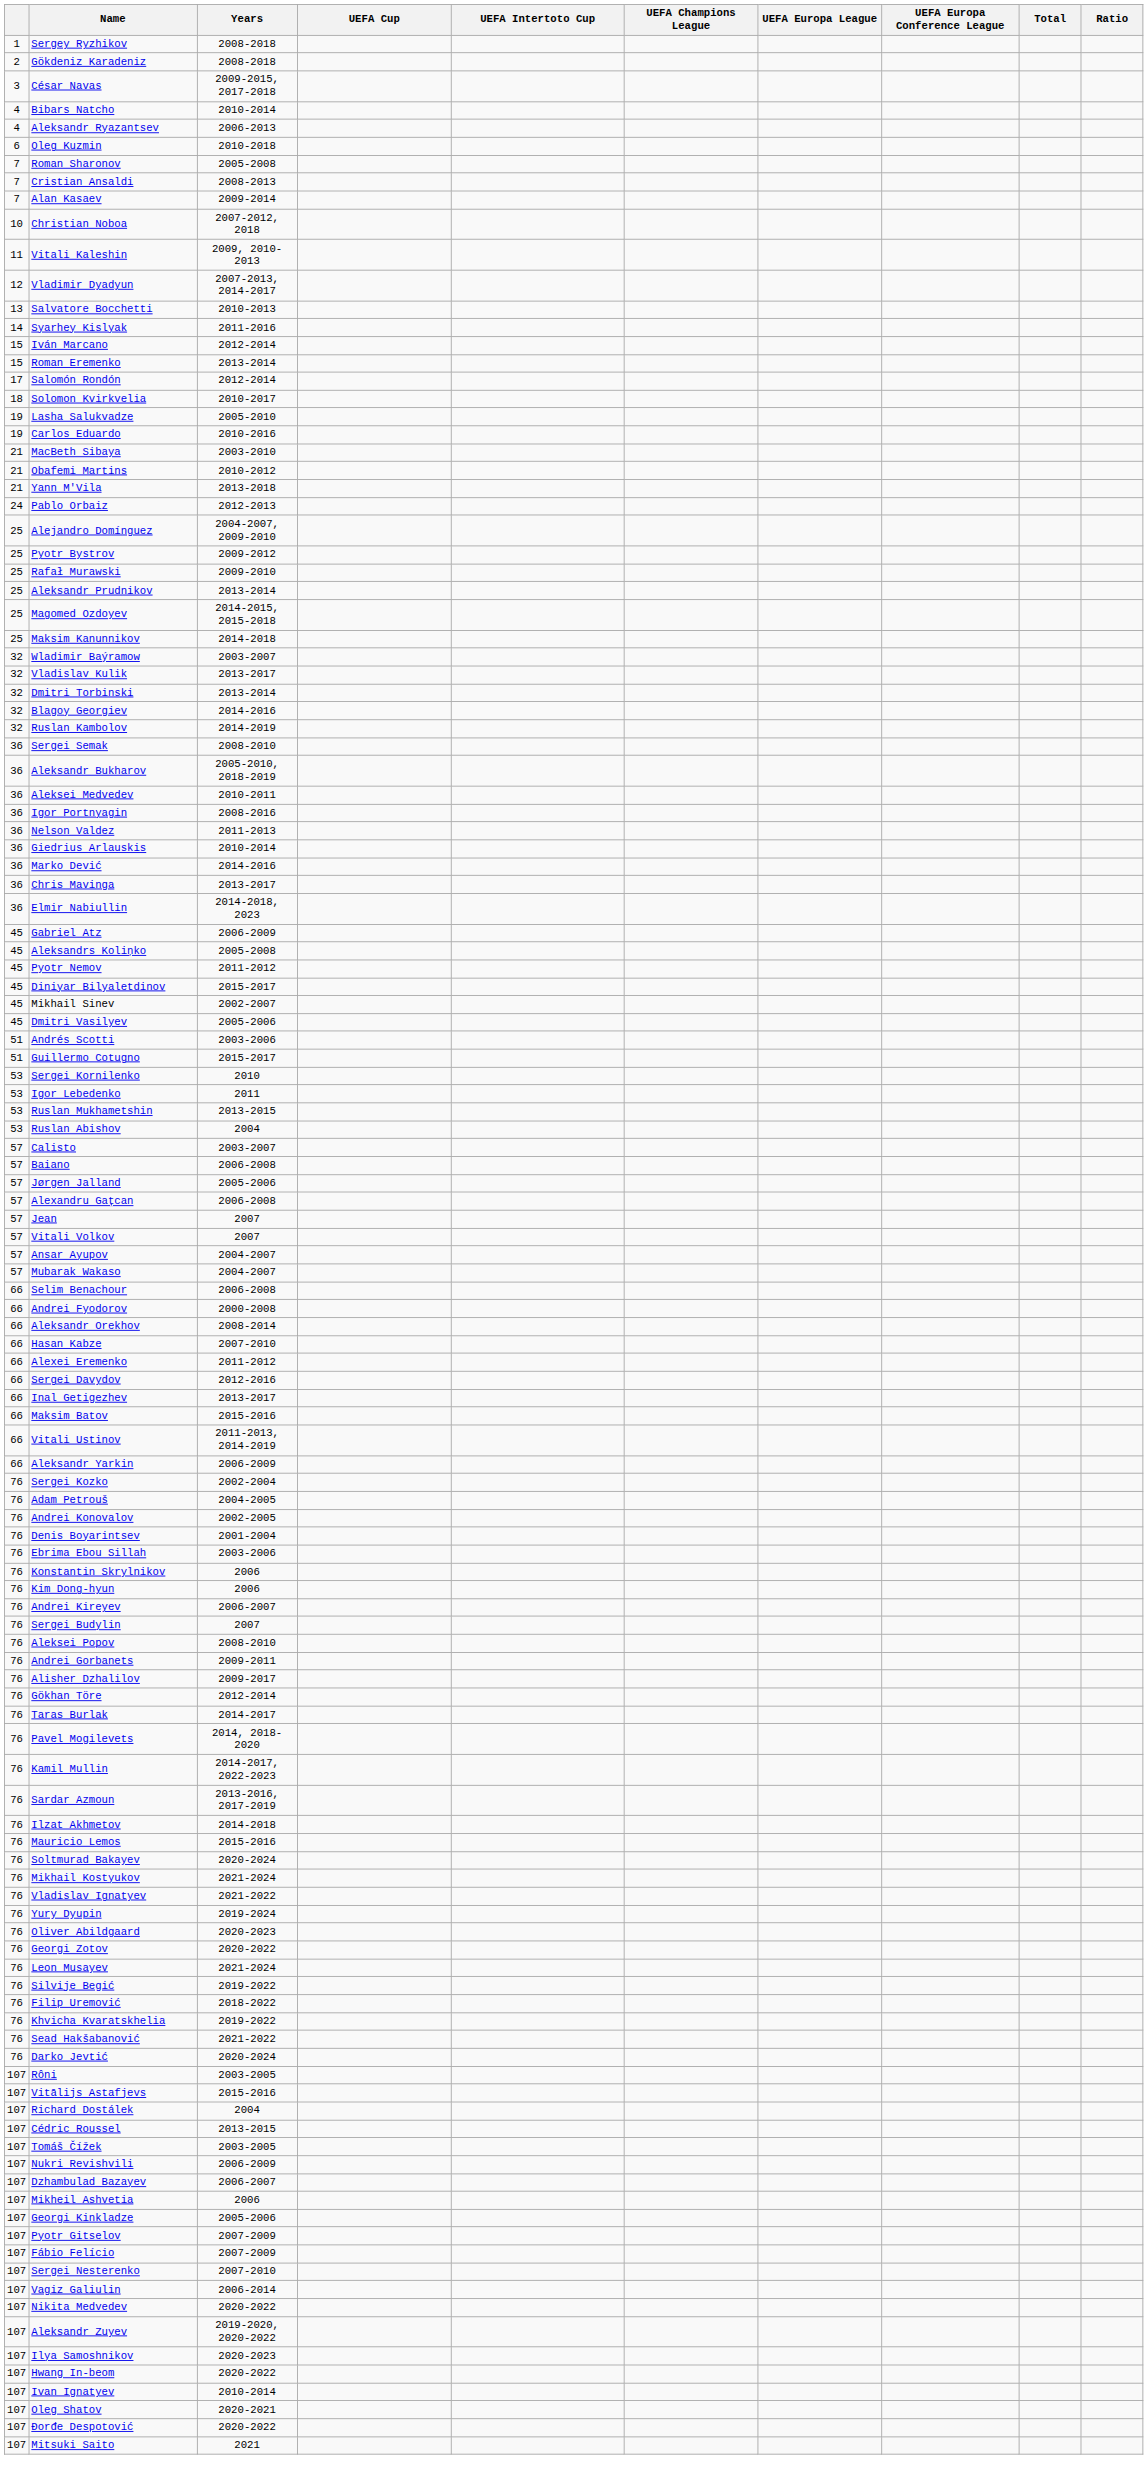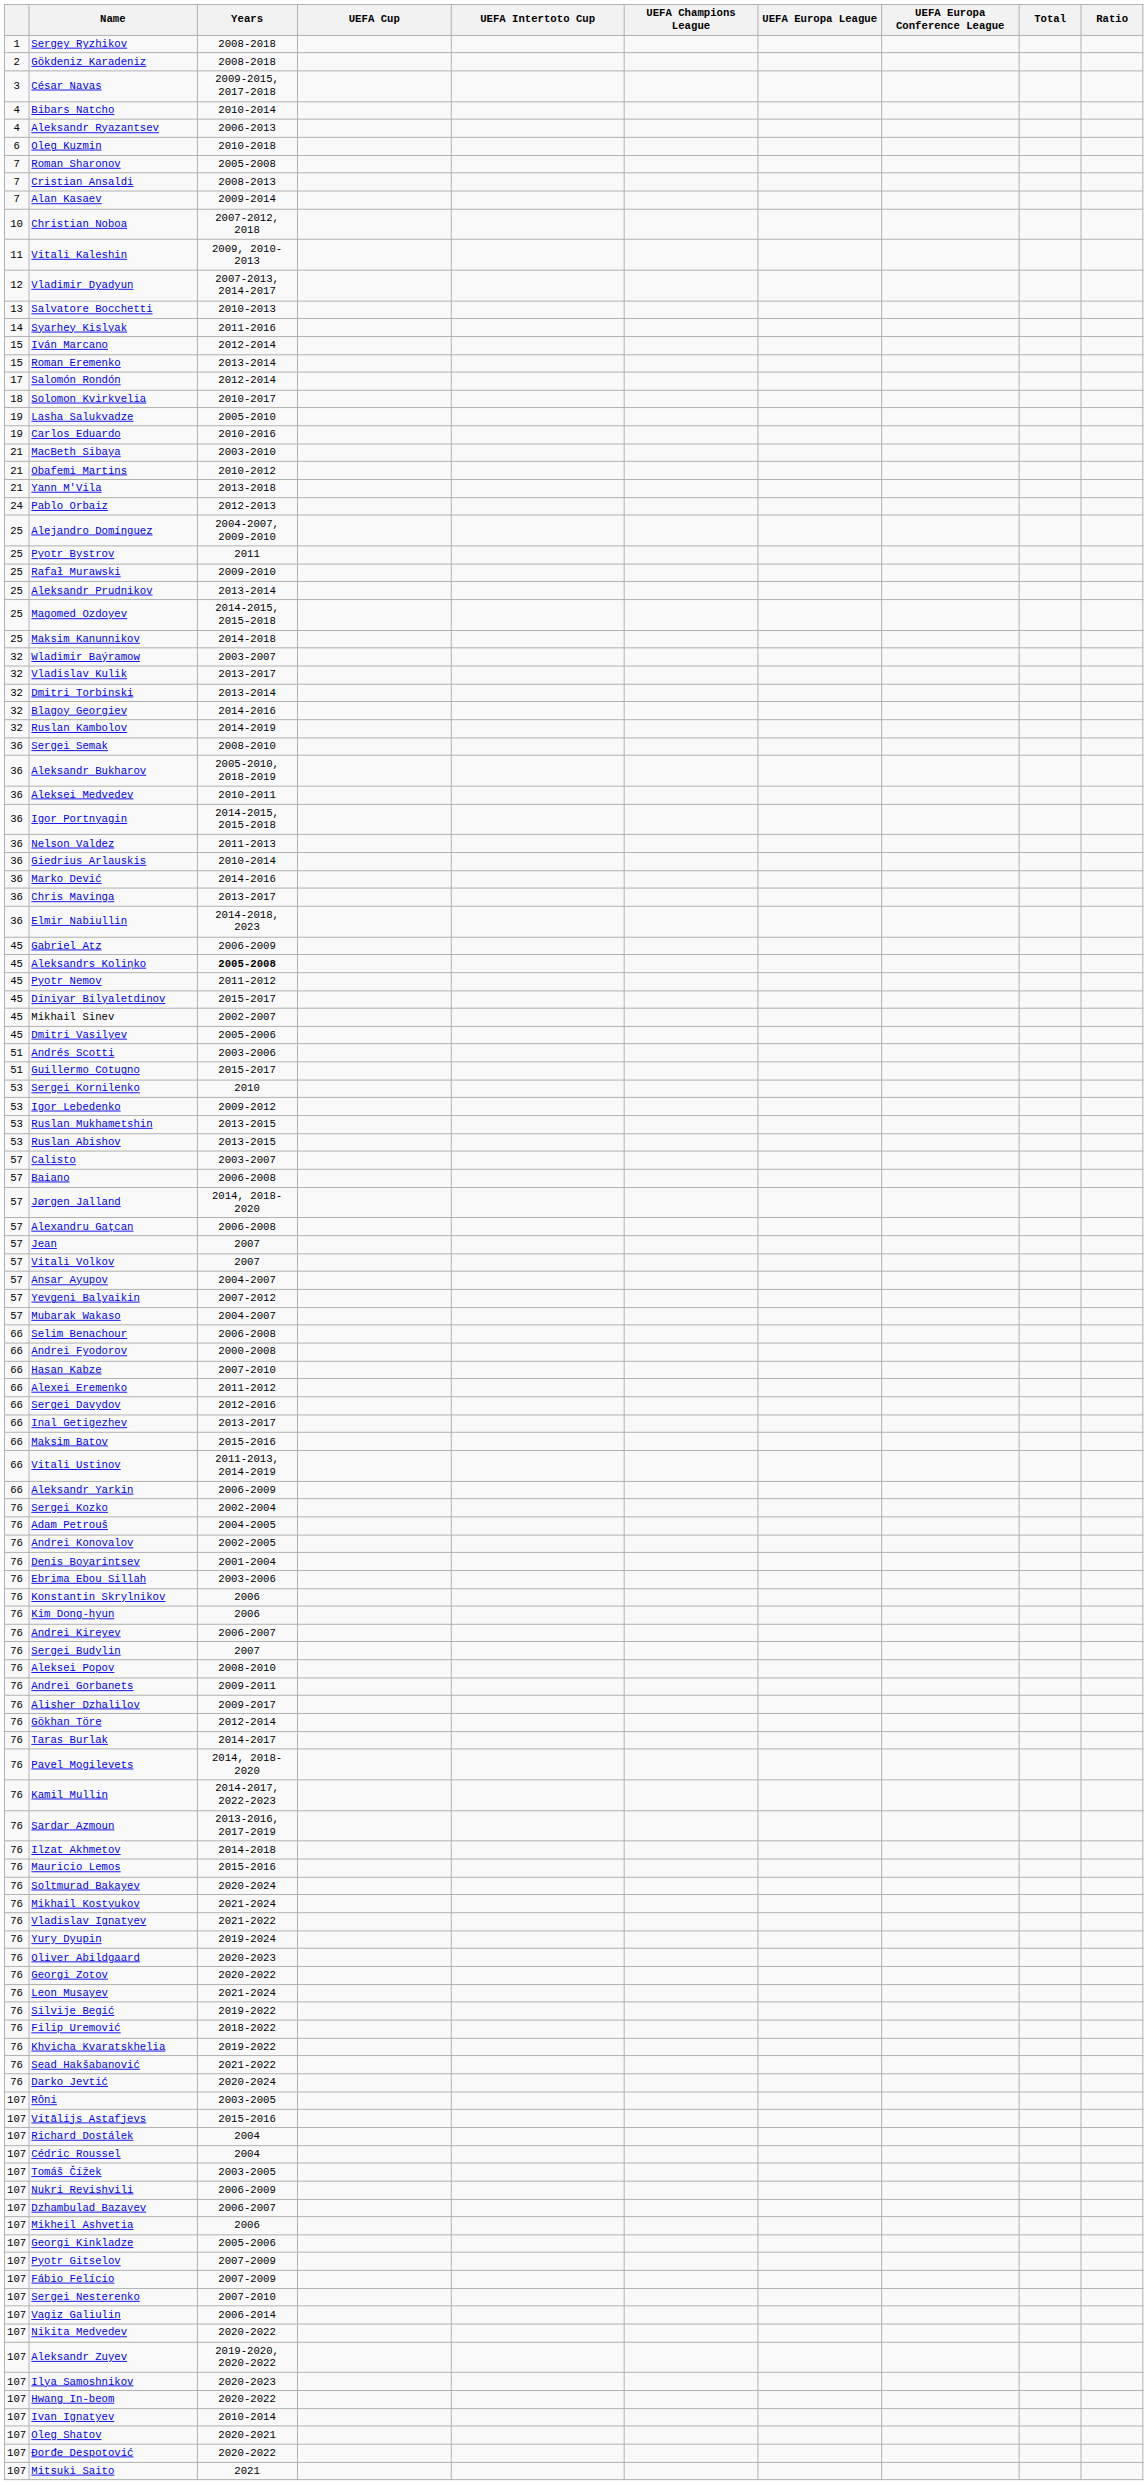Pyotr Bystrov | Years: 2009-2012 -> 2011
Igor Portnyagin | Years: 2008-2016 -> 2014-2015, 2015-2018
Aleksandrs Koliņko | Years: normal -> bold
Igor Lebedenko | Years: 2011 -> 2009-2012
Ruslan Abishov | Years: 2004 -> 2013-2015
Jørgen Jalland | Years: 2005-2006 -> 2014, 2018-2020
+ row: 57 | Yevgeni Balyaikin | 2007-2012
- row: 66 | Aleksandr Orekhov | 2008-2014
Cédric Roussel | Years: 2013-2015 -> 2004
